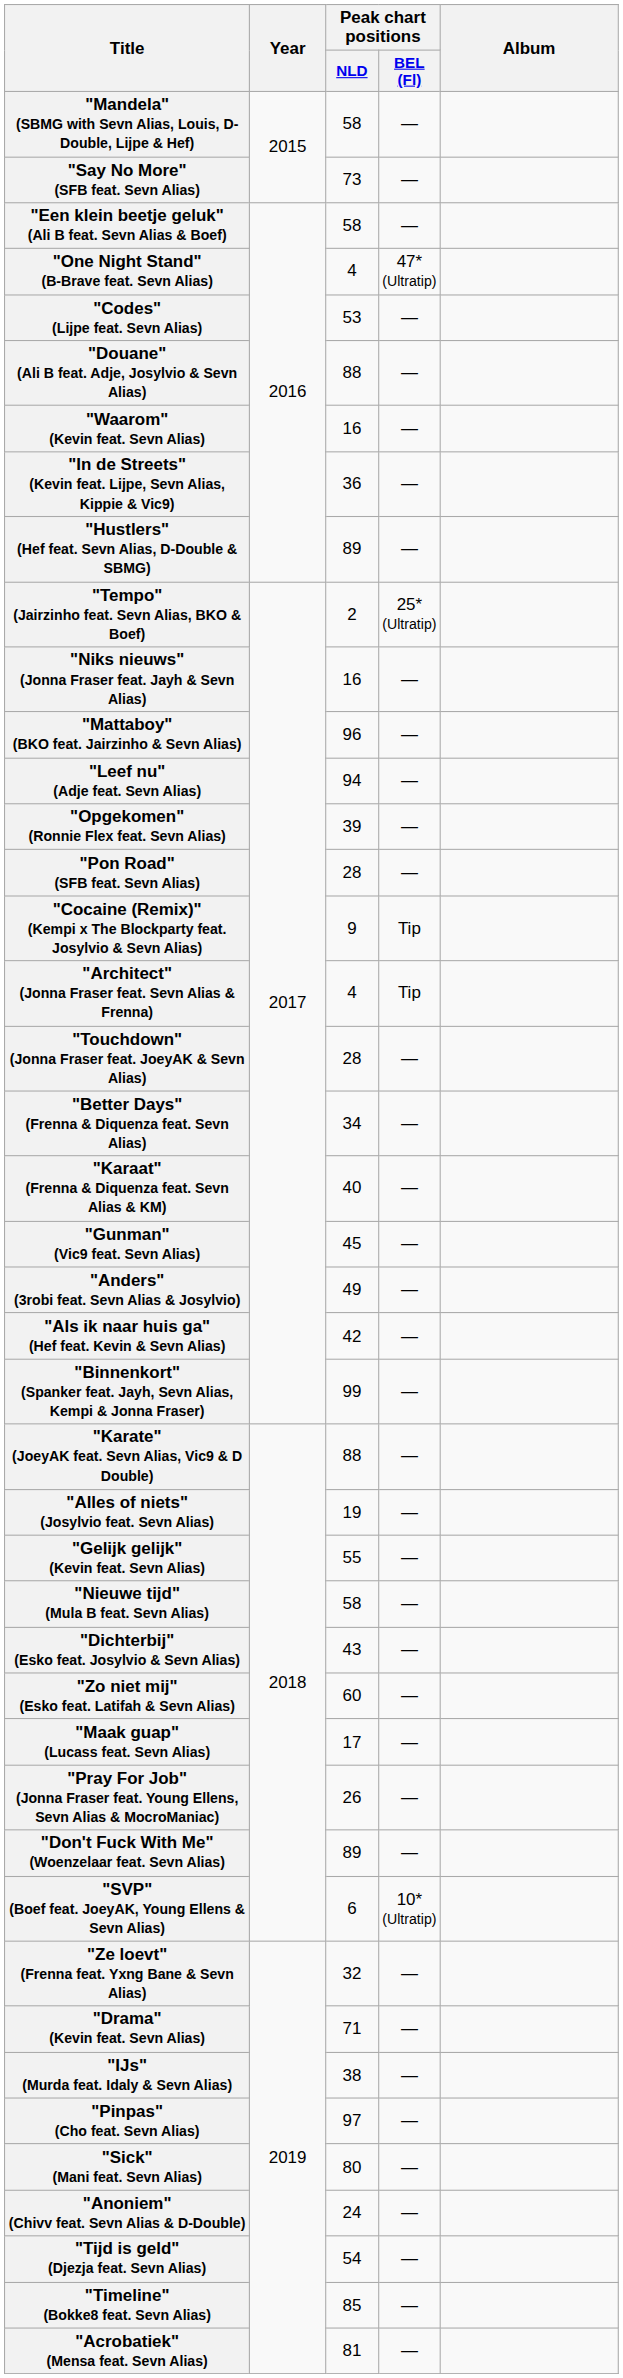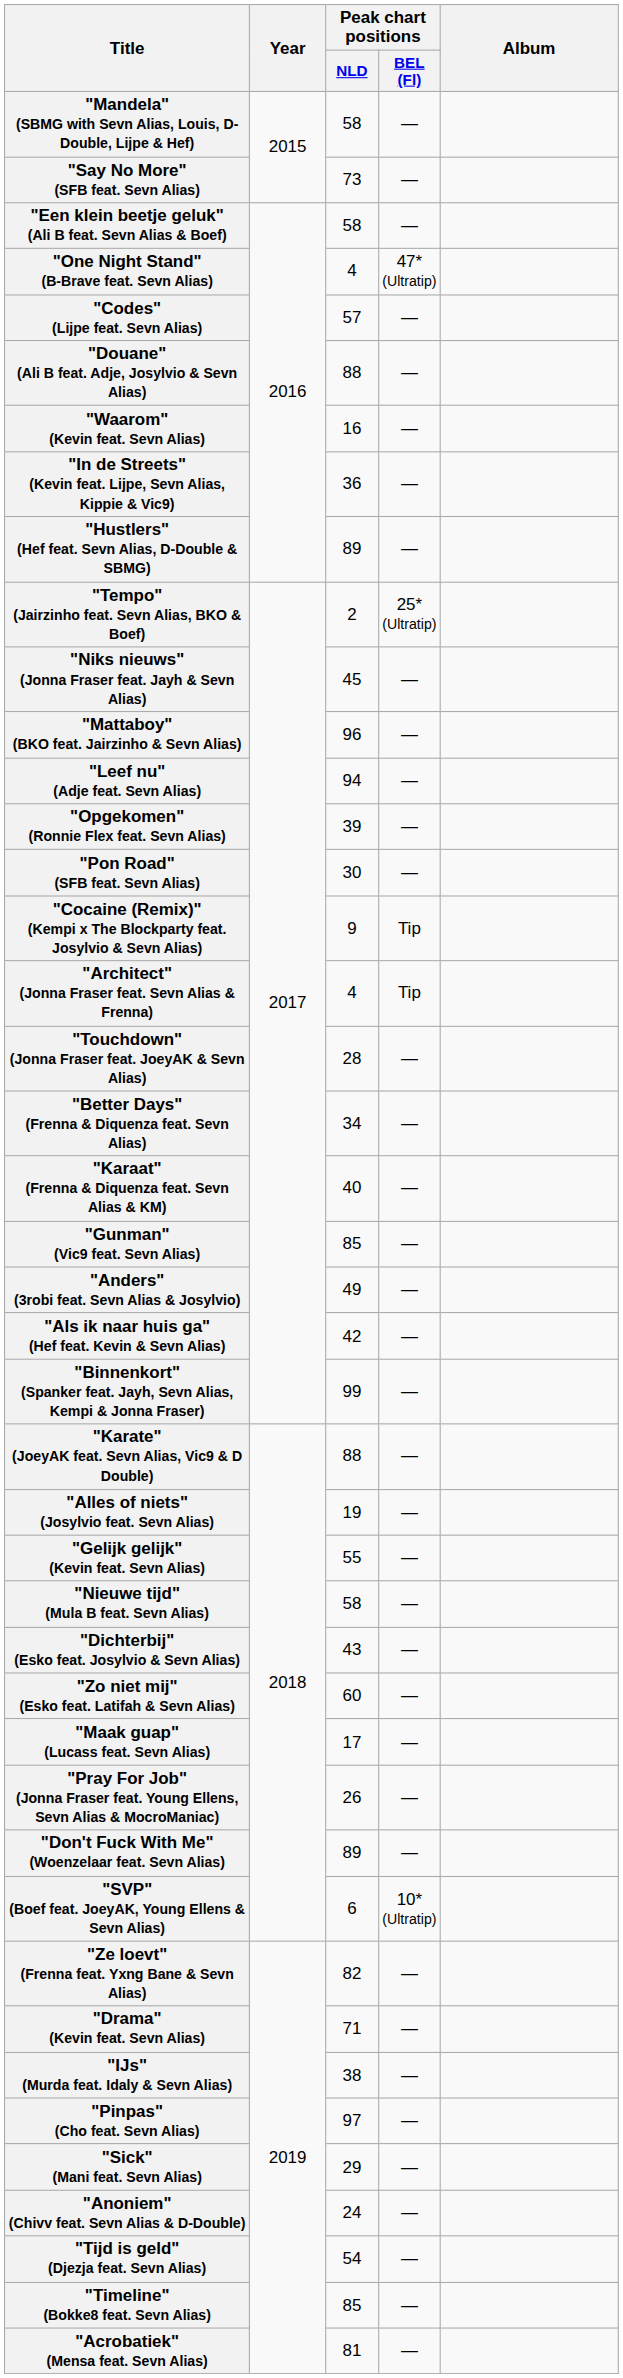"Codes" (Lijpe feat. Sevn Alias) | Peak chart positions / NLD: 53 -> 57
"Niks nieuws" (Jonna Fraser feat. Jayh & Sevn Alias) | Peak chart positions / NLD: 16 -> 45
"Pon Road" (SFB feat. Sevn Alias) | Peak chart positions / NLD: 28 -> 30
"Gunman" (Vic9 feat. Sevn Alias) | Peak chart positions / NLD: 45 -> 85
"Ze loevt" (Frenna feat. Yxng Bane & Sevn Alias) | Peak chart positions / NLD: 32 -> 82
"Sick" (Mani feat. Sevn Alias) | Peak chart positions / NLD: 80 -> 29
